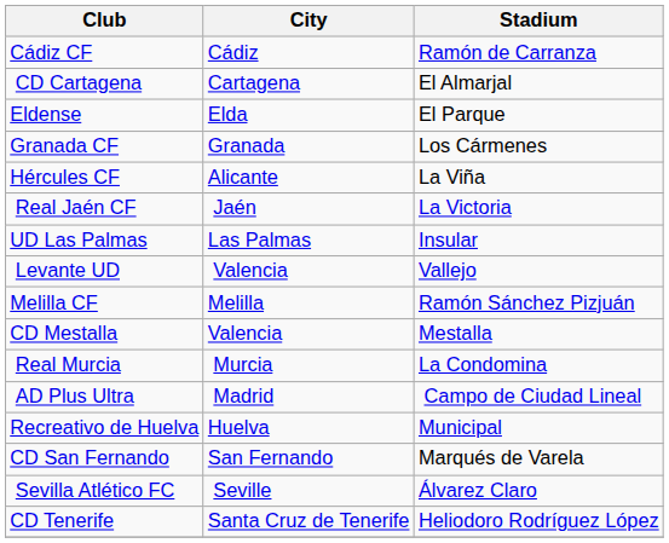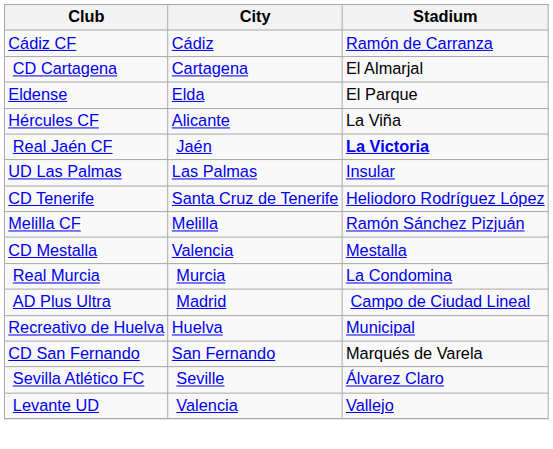- row: Granada CF | Granada | Los Cármenes
Real Jaén CF | Stadium: normal -> bold
rows swapped: Levante UD <-> CD Tenerife
